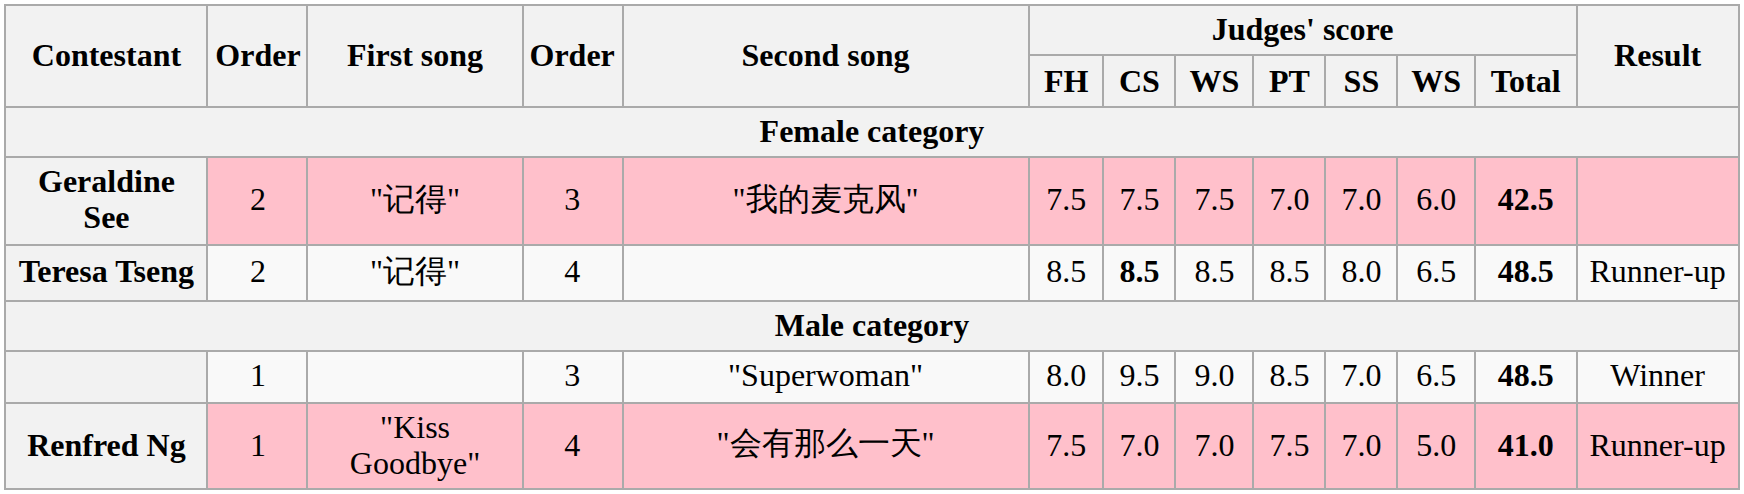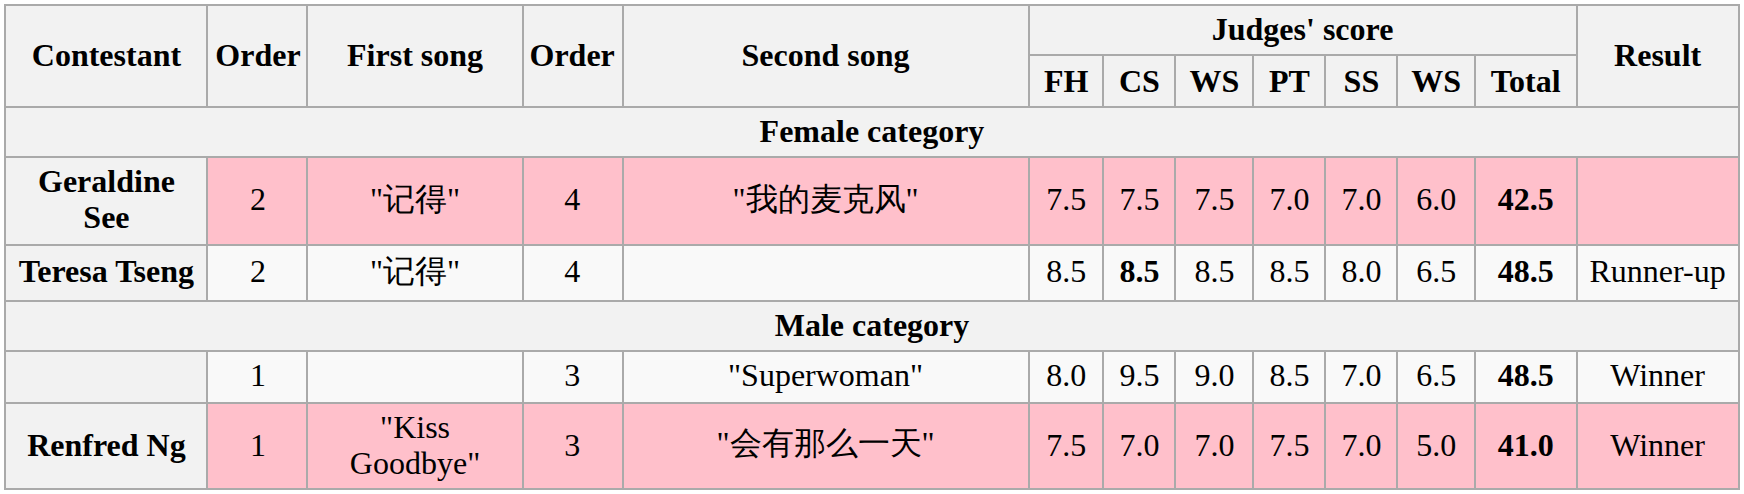Geraldine See | column 4: 3 -> 4
Renfred Ng | column 4: 4 -> 3
Renfred Ng | Result: Runner-up -> Winner
